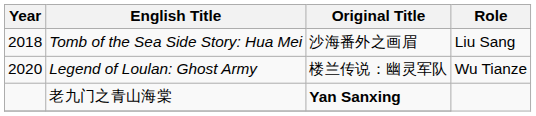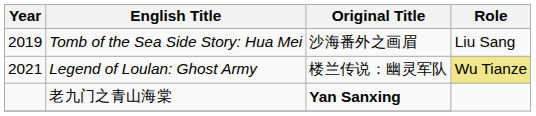Tomb of the Sea Side Story: Hua Mei | Year: 2018 -> 2019
Legend of Loulan: Ghost Army | Year: 2020 -> 2021
Legend of Loulan: Ghost Army | Role: no background -> khaki background
